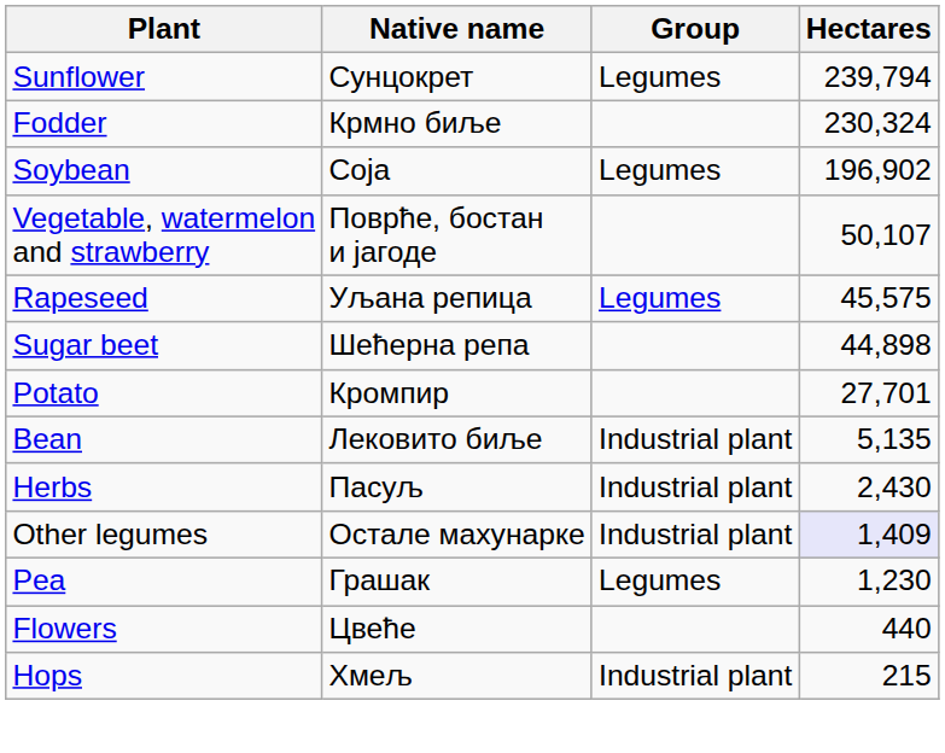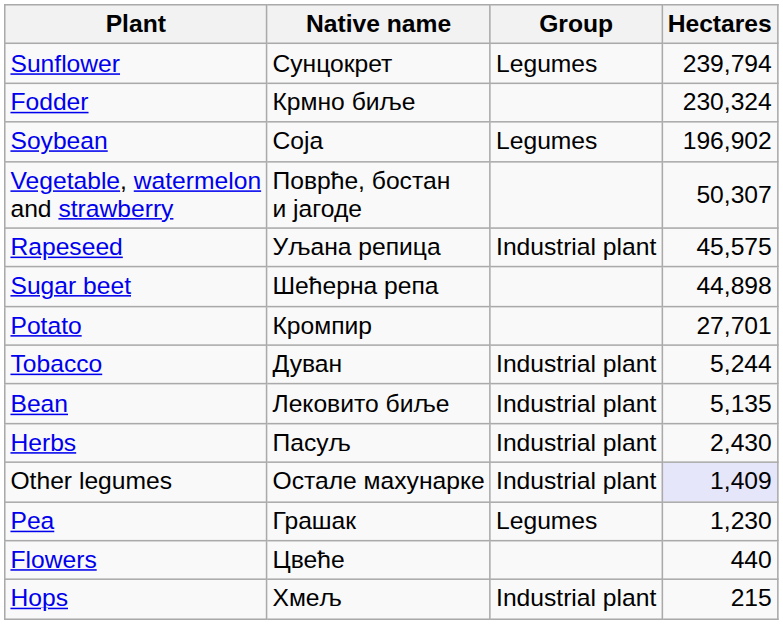Vegetable, watermelon and strawberry | Hectares: 50,107 -> 50,307
Rapeseed | Group: Legumes -> Industrial plant
+ row: Tobacco | Дуван | Industrial plant | 5,244
